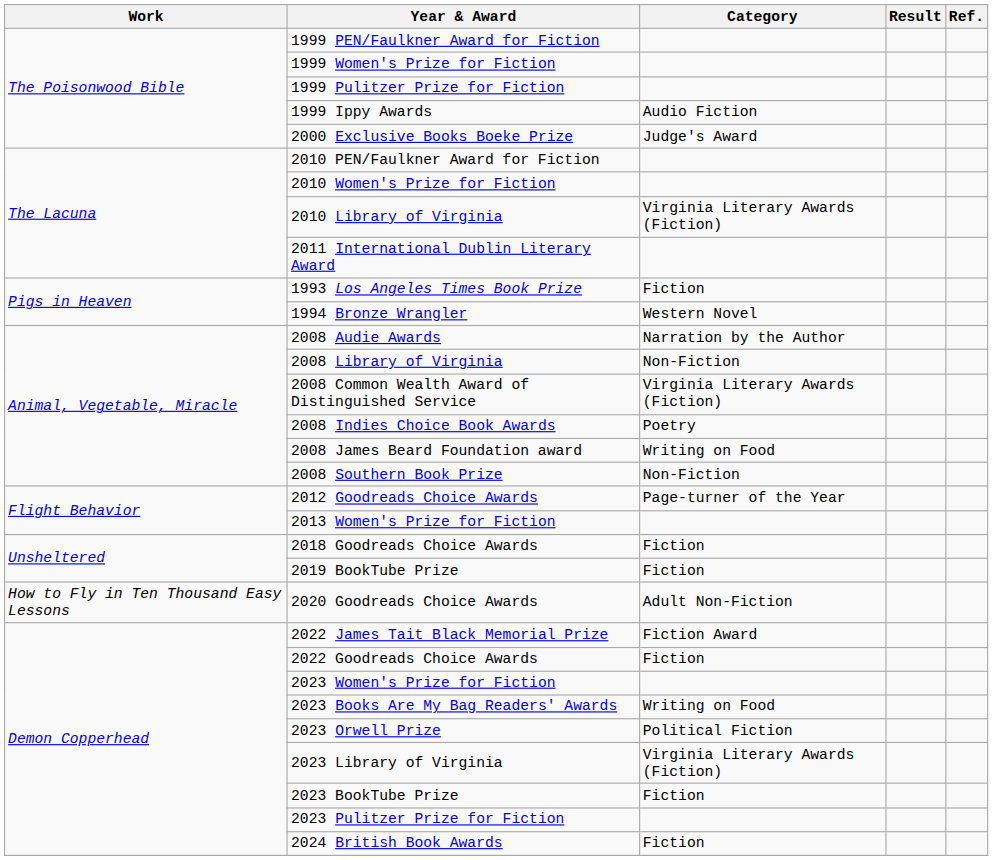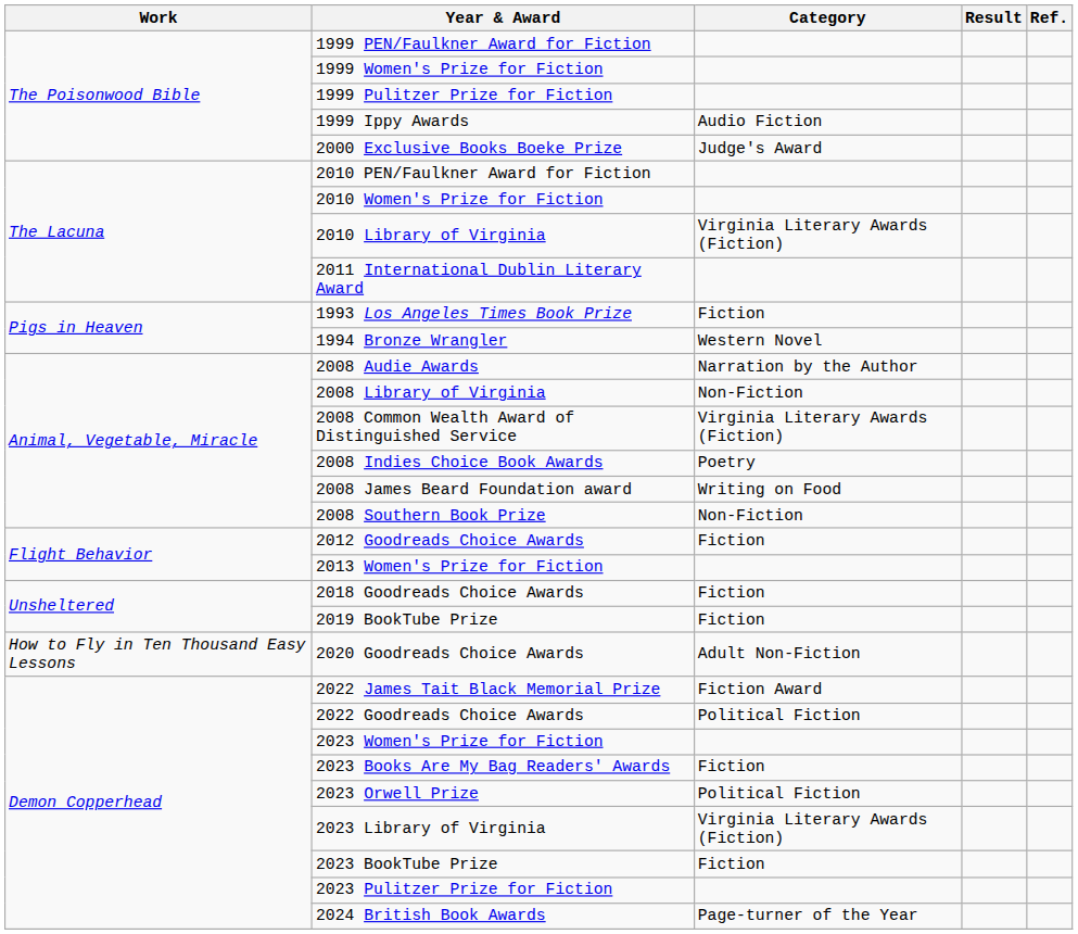2012 Goodreads Choice Awards | Category: Page-turner of the Year -> Fiction
2022 Goodreads Choice Awards | Category: Fiction -> Political Fiction
2023 Books Are My Bag Readers' Awards | Category: Writing on Food -> Fiction
2024 British Book Awards | Category: Fiction -> Page-turner of the Year
